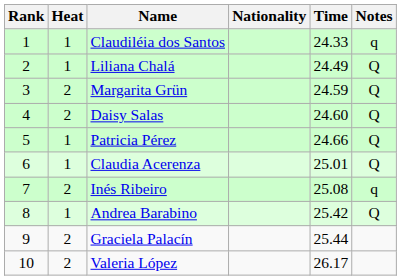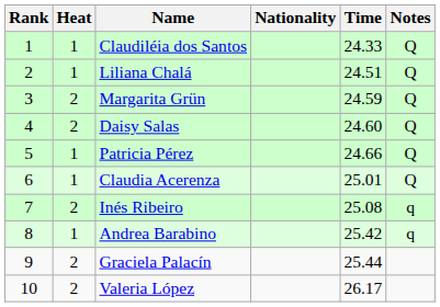Claudiléia dos Santos | Notes: q -> Q
Liliana Chalá | Time: 24.49 -> 24.51
Andrea Barabino | Notes: Q -> q
